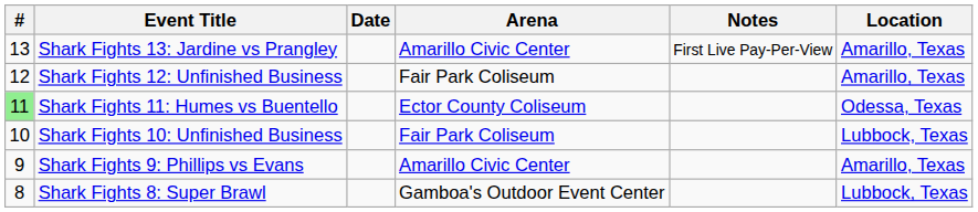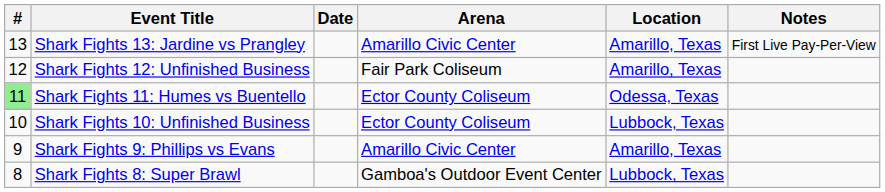columns swapped: Location <-> Notes
Shark Fights 10: Unfinished Business | Arena: Fair Park Coliseum -> Ector County Coliseum
